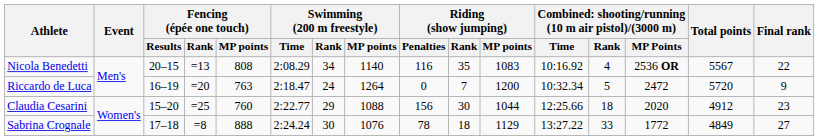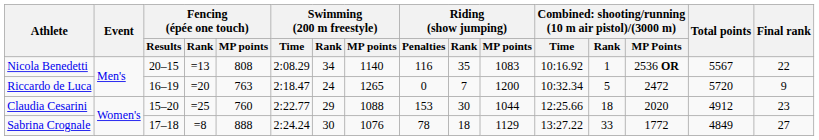Nicola Benedetti | column 13: 4 -> 1
Riccardo de Luca | Swimming (200 m freestyle) / MP points: 1264 -> 1265
Claudia Cesarini | Riding (show jumping) / Penalties: 156 -> 153
